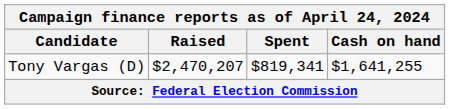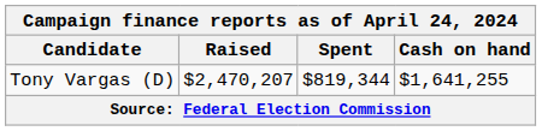Tony Vargas (D) | Spent: $819,341 -> $819,344
